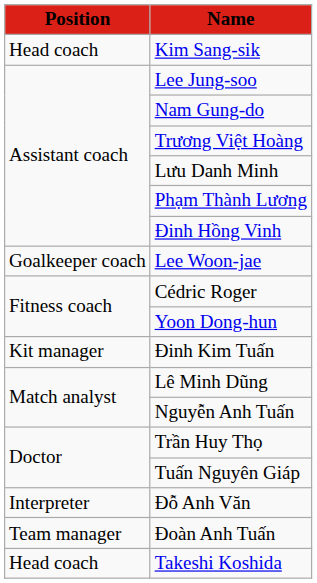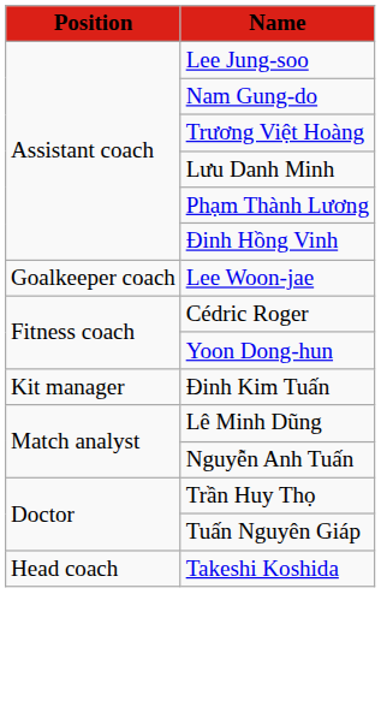- row: Head coach | Kim Sang-sik
- row: Interpreter | Đỗ Anh Văn
- row: Team manager | Đoàn Anh Tuấn
